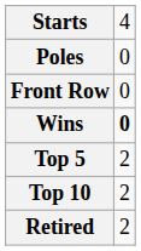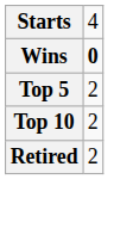- row: Poles | 0
- row: Front Row | 0
